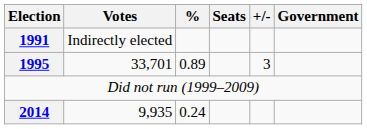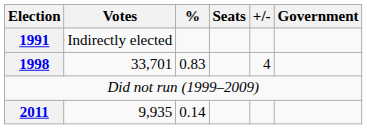33,701 | Election: 1995 -> 1998
33,701 | %: 0.89 -> 0.83
33,701 | +/-: 3 -> 4
9,935 | Election: 2014 -> 2011
9,935 | %: 0.24 -> 0.14
